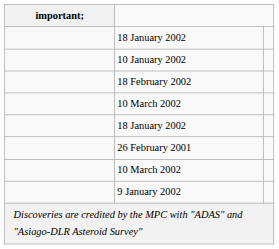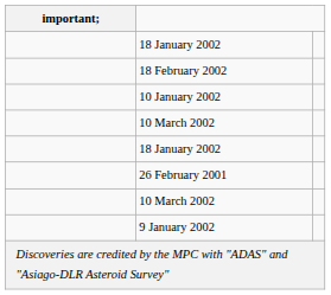rows swapped: 18 February 2002 <-> 10 January 2002
